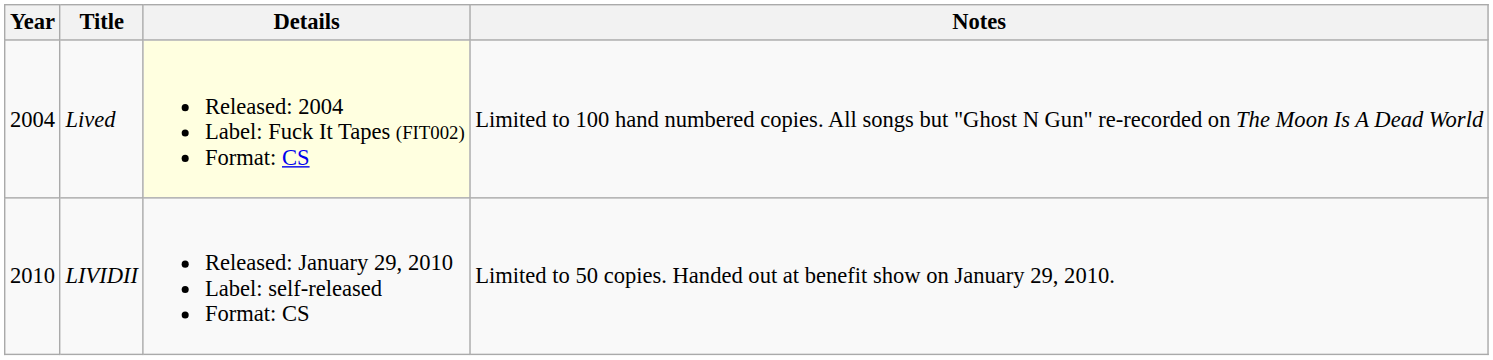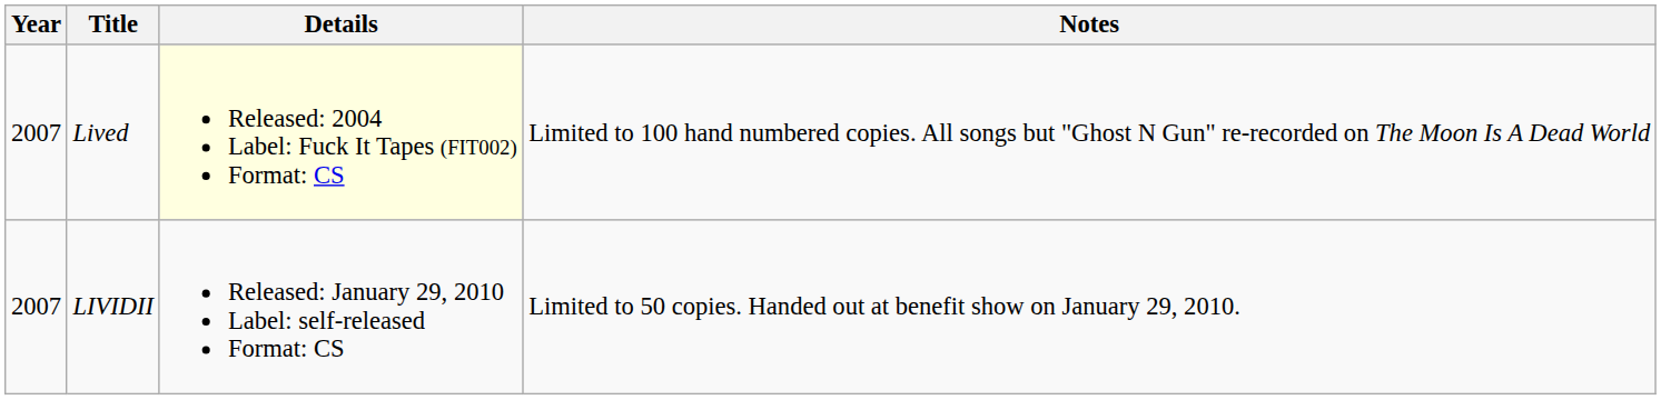Lived | Year: 2004 -> 2007
LIVIDII | Year: 2010 -> 2007
